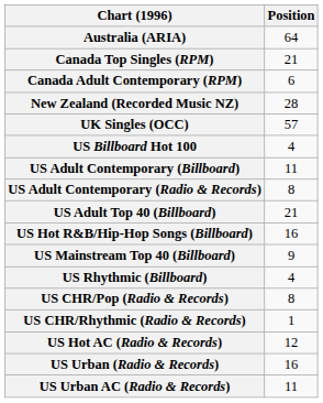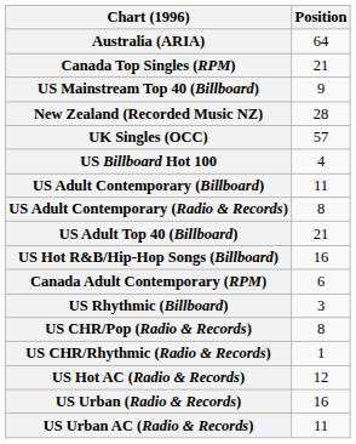rows swapped: Canada Adult Contemporary (RPM) <-> US Mainstream Top 40 (Billboard)
US Rhythmic (Billboard) | Position: 4 -> 3
